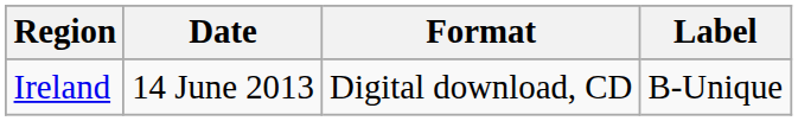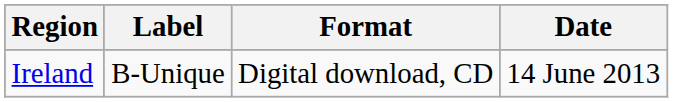columns swapped: Date <-> Label
